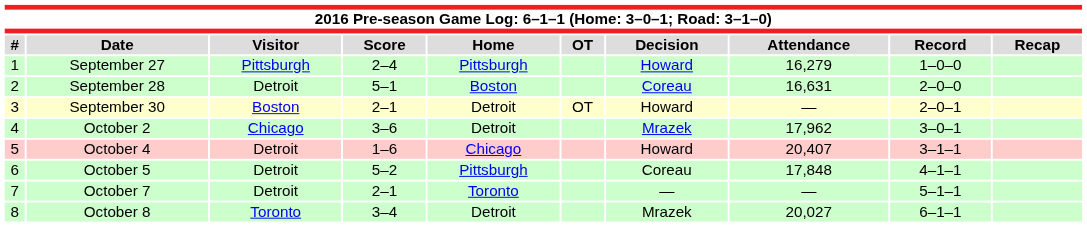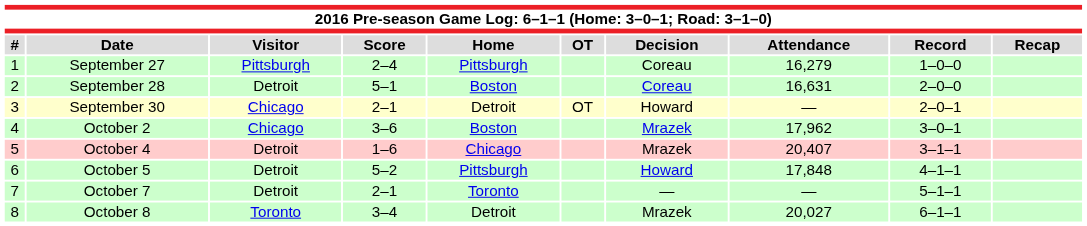September 27 | Decision: Howard -> Coreau
September 30 | Visitor: Boston -> Chicago
October 2 | Home: Detroit -> Boston
October 4 | Decision: Howard -> Mrazek
October 5 | Decision: Coreau -> Howard
